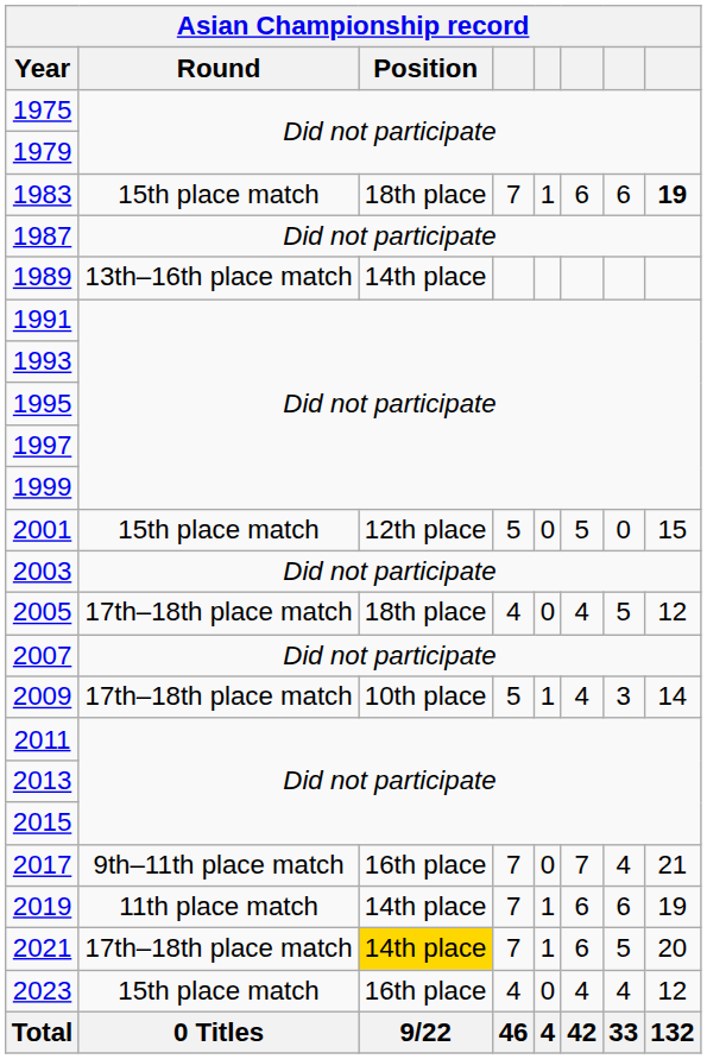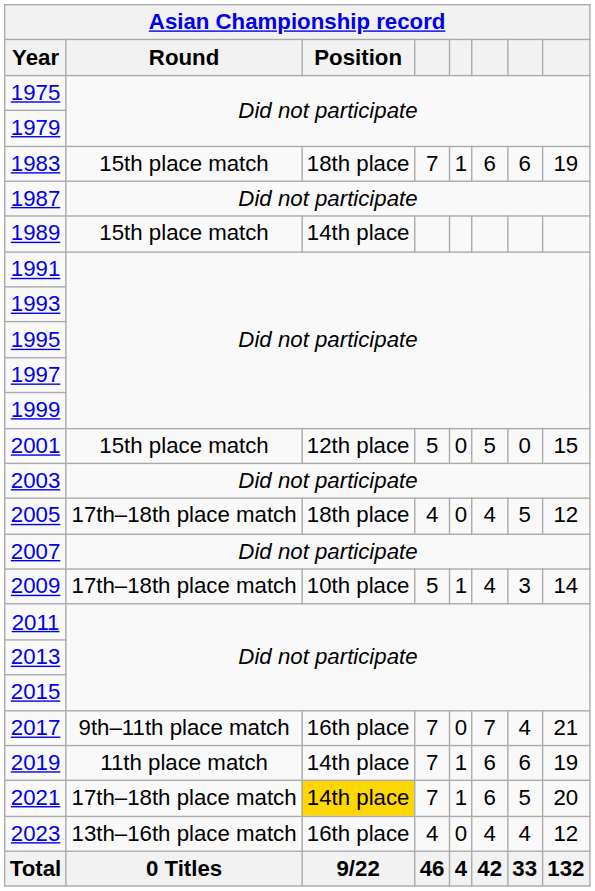1983 | column 8: bold -> normal
1989 | Round: 13th–16th place match -> 15th place match
2023 | Round: 15th place match -> 13th–16th place match
